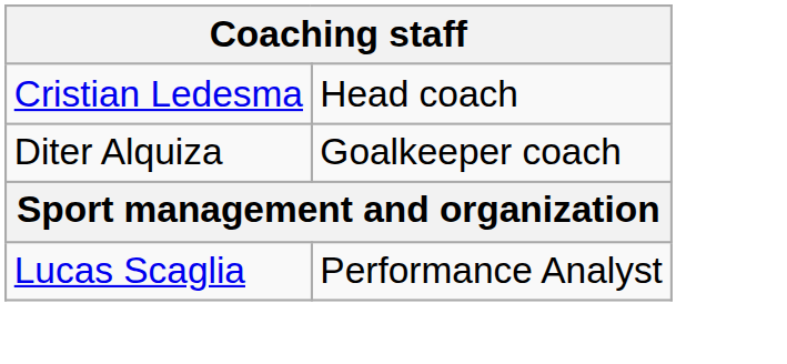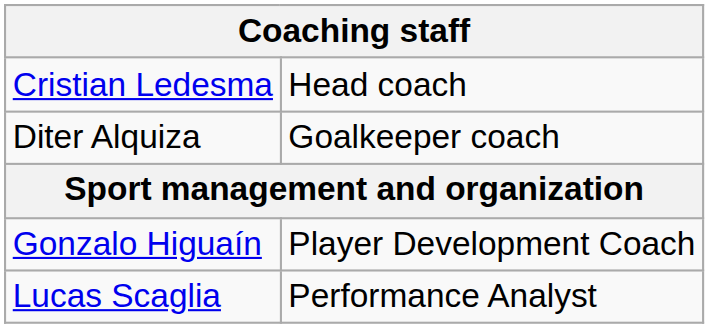+ row: Gonzalo Higuaín | Player Development Coach
